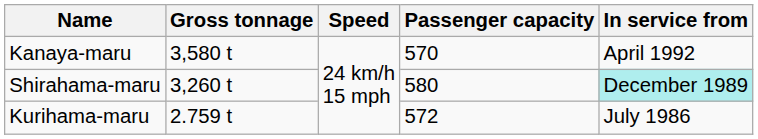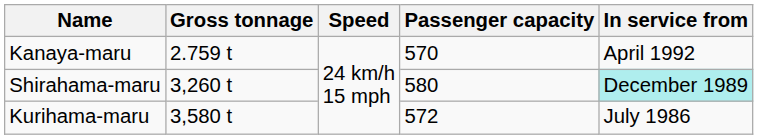Kanaya-maru | Gross tonnage: 3,580 t -> 2.759 t
Kurihama-maru | Gross tonnage: 2.759 t -> 3,580 t
